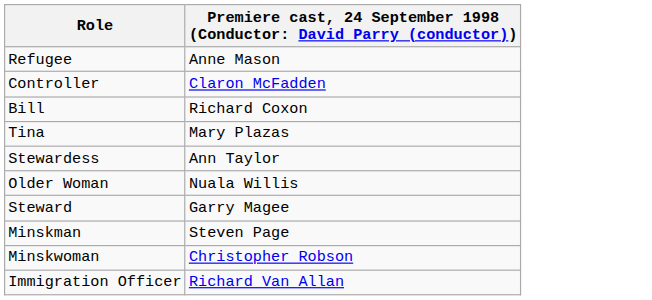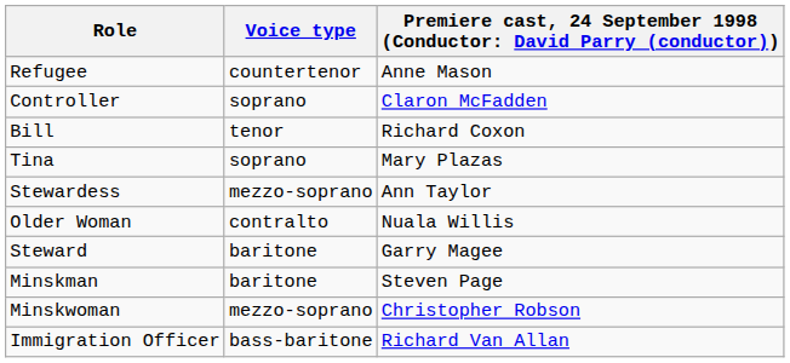+ column: Voice type | countertenor | soprano | tenor | soprano | mezzo-soprano | contralto | baritone | baritone | mezzo-soprano | bass-baritone
